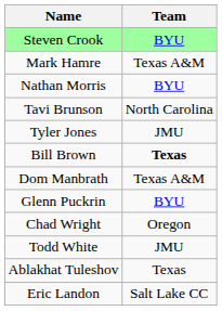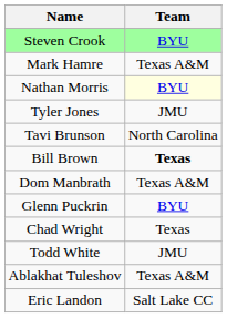Nathan Morris | Team: no background -> lightyellow background
rows swapped: Tyler Jones <-> Tavi Brunson
Chad Wright | Team: Oregon -> Texas
Ablakhat Tuleshov | Team: Texas -> Texas A&M
